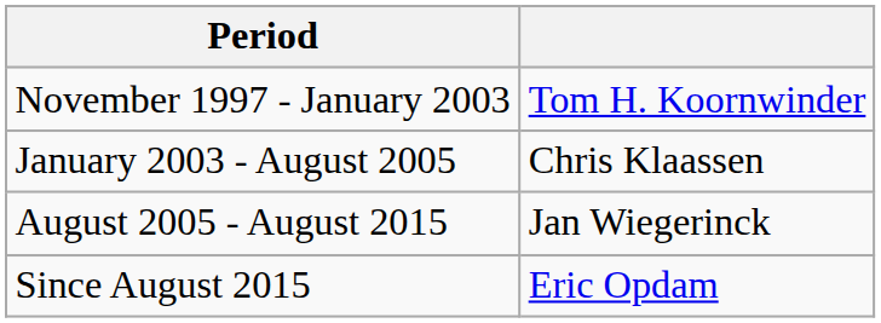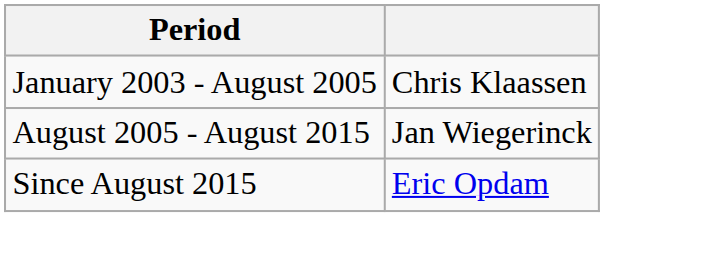- row: November 1997 - January 2003 | Tom H. Koornwinder
